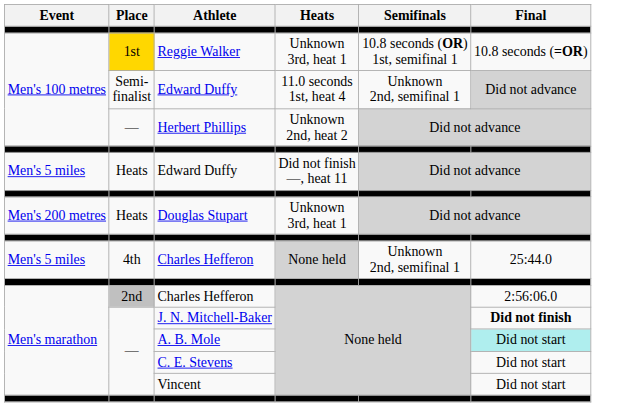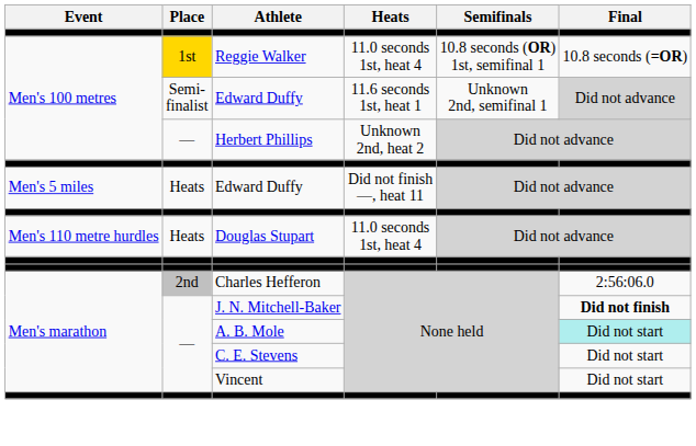Reggie Walker | Heats: Unknown 3rd, heat 1 -> 11.0 seconds 1st, heat 4
Semi- finalist / Edward Duffy | Heats: 11.0 seconds 1st, heat 4 -> 11.6 seconds 1st, heat 1
Douglas Stupart | Event: Men's 200 metres -> Men's 110 metre hurdles
Douglas Stupart | Heats: Unknown 3rd, heat 1 -> 11.0 seconds 1st, heat 4
- row: Men's 5 miles | 4th | Charles Hefferon | None held | Unknown 2nd, semifinal 1 | 25:44.0
